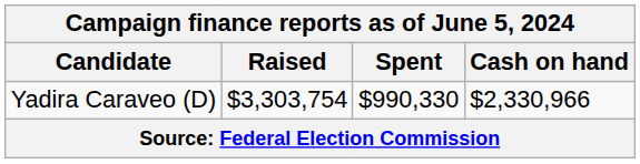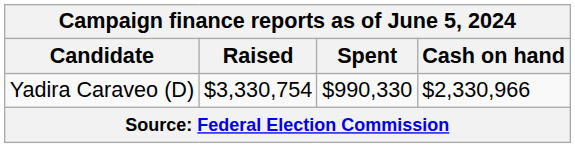Yadira Caraveo (D) | Raised: $3,303,754 -> $3,330,754
